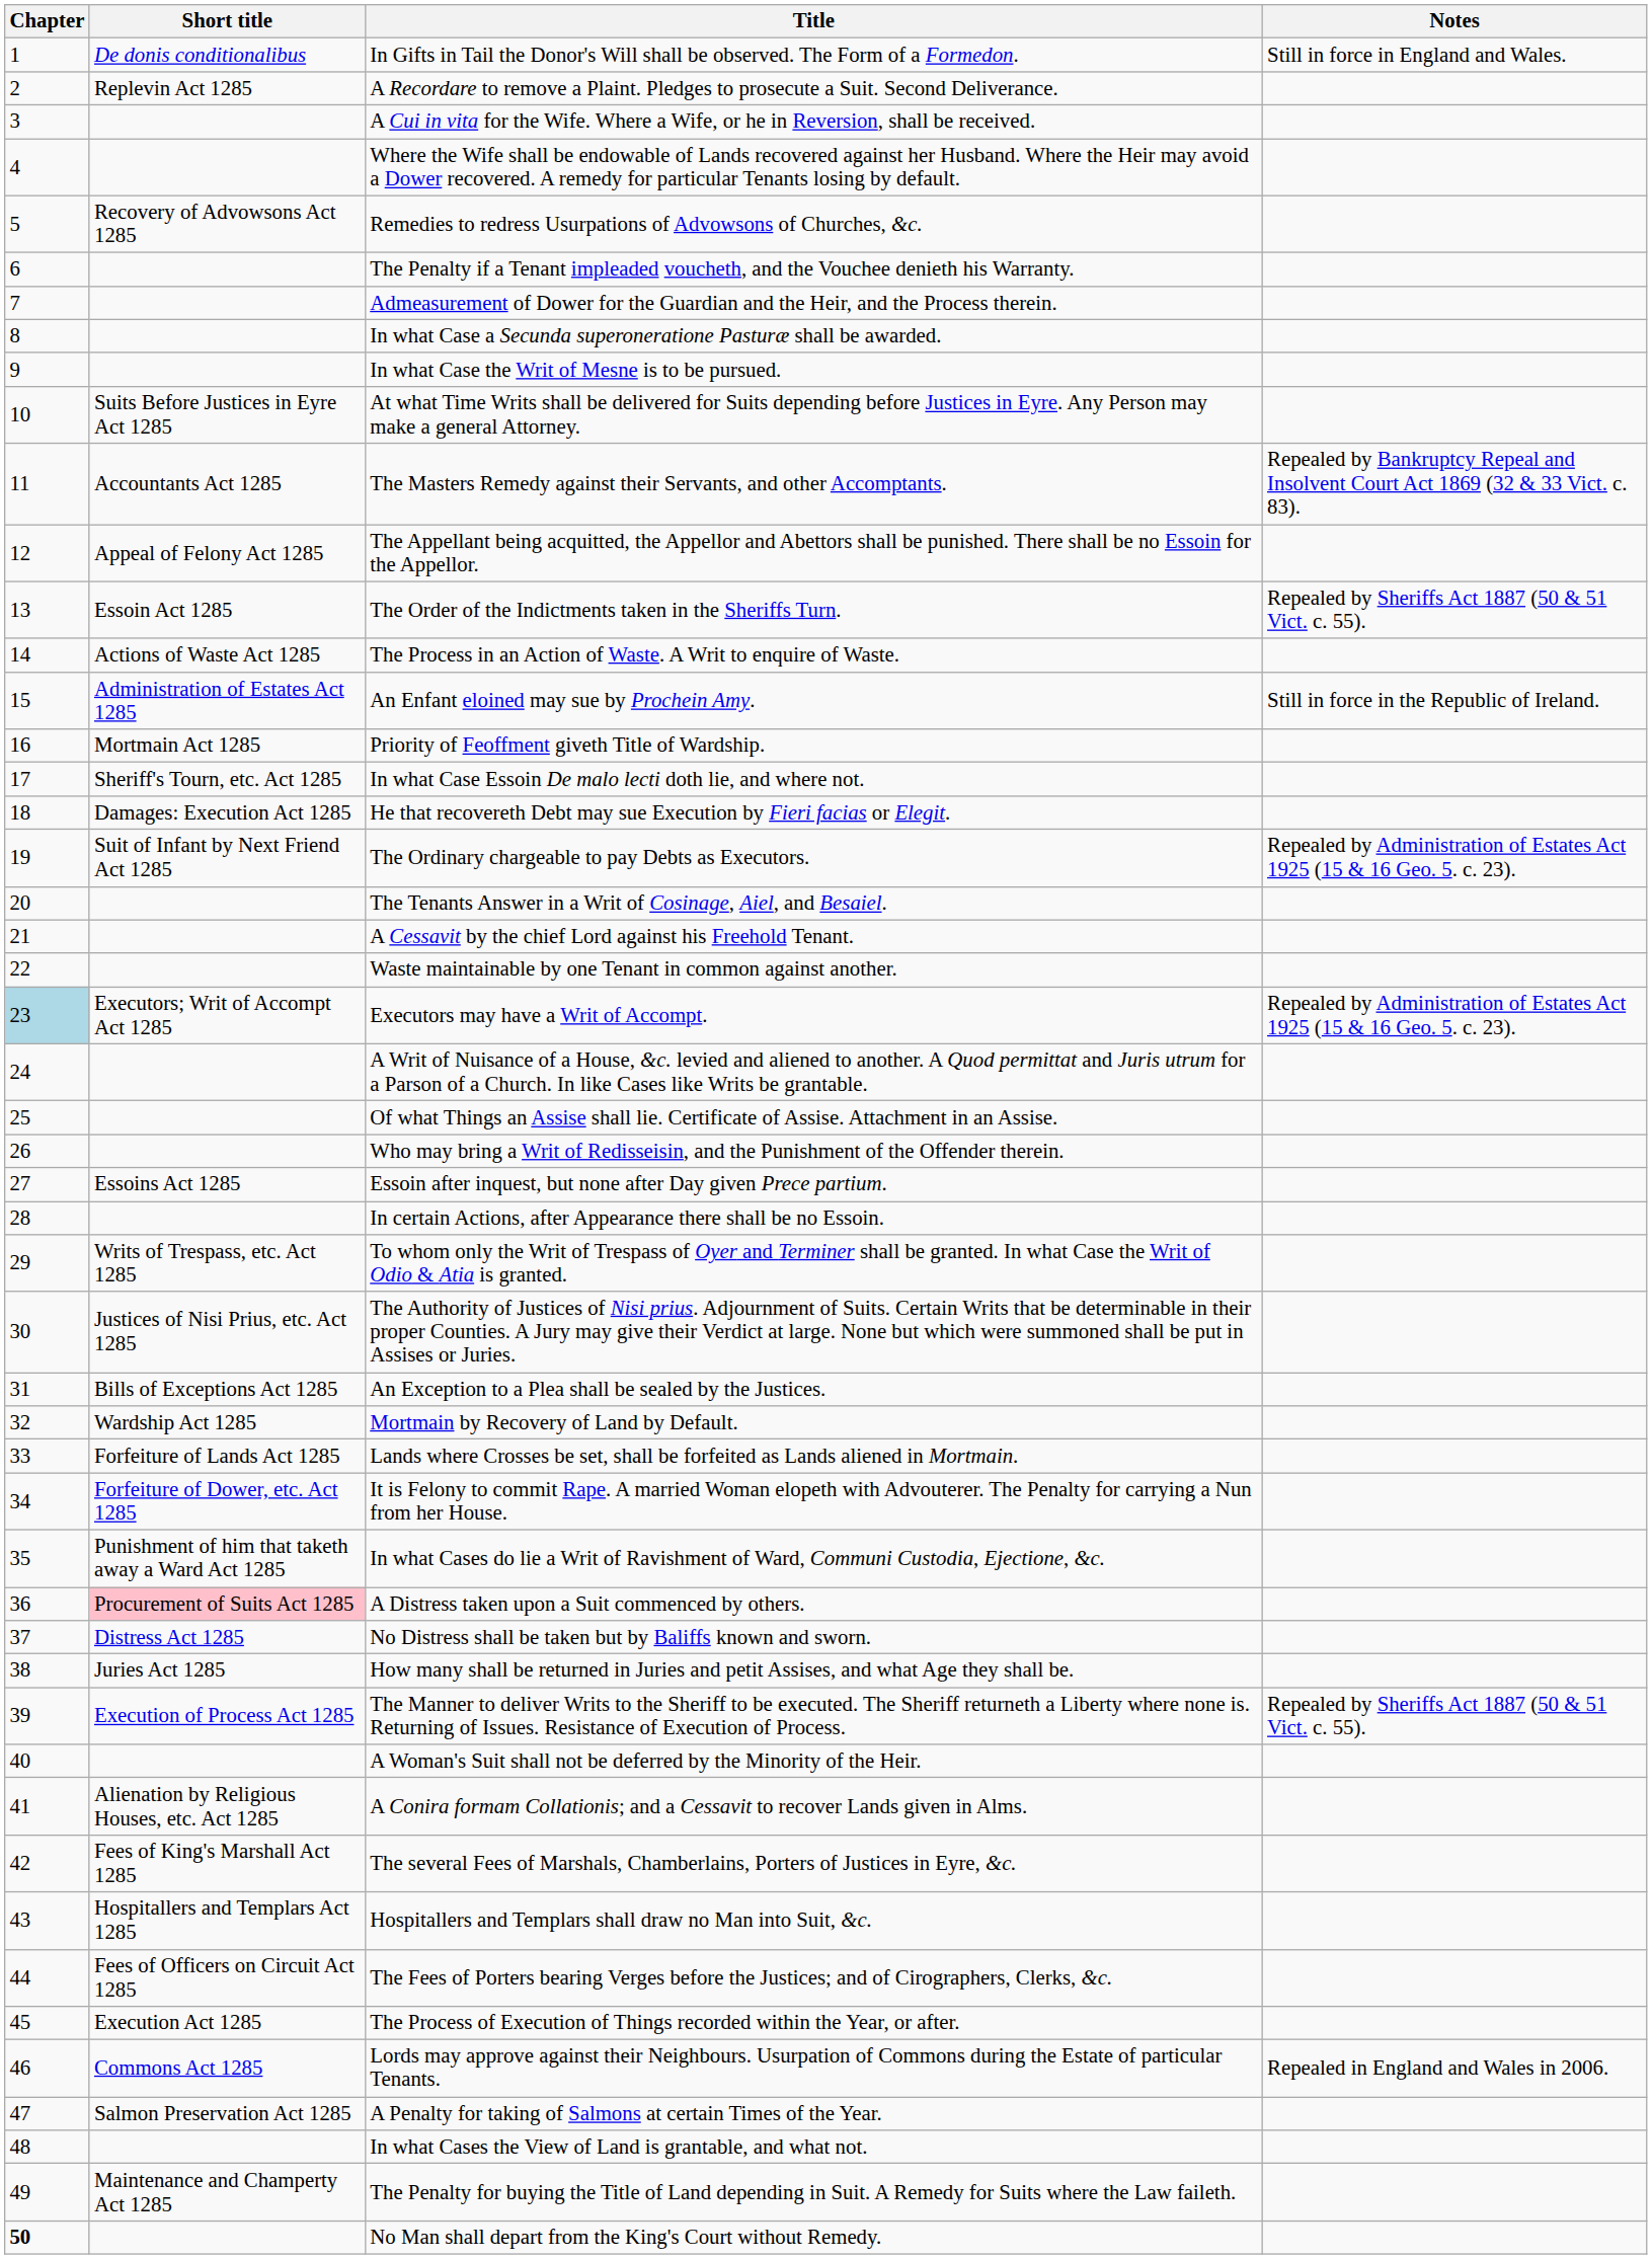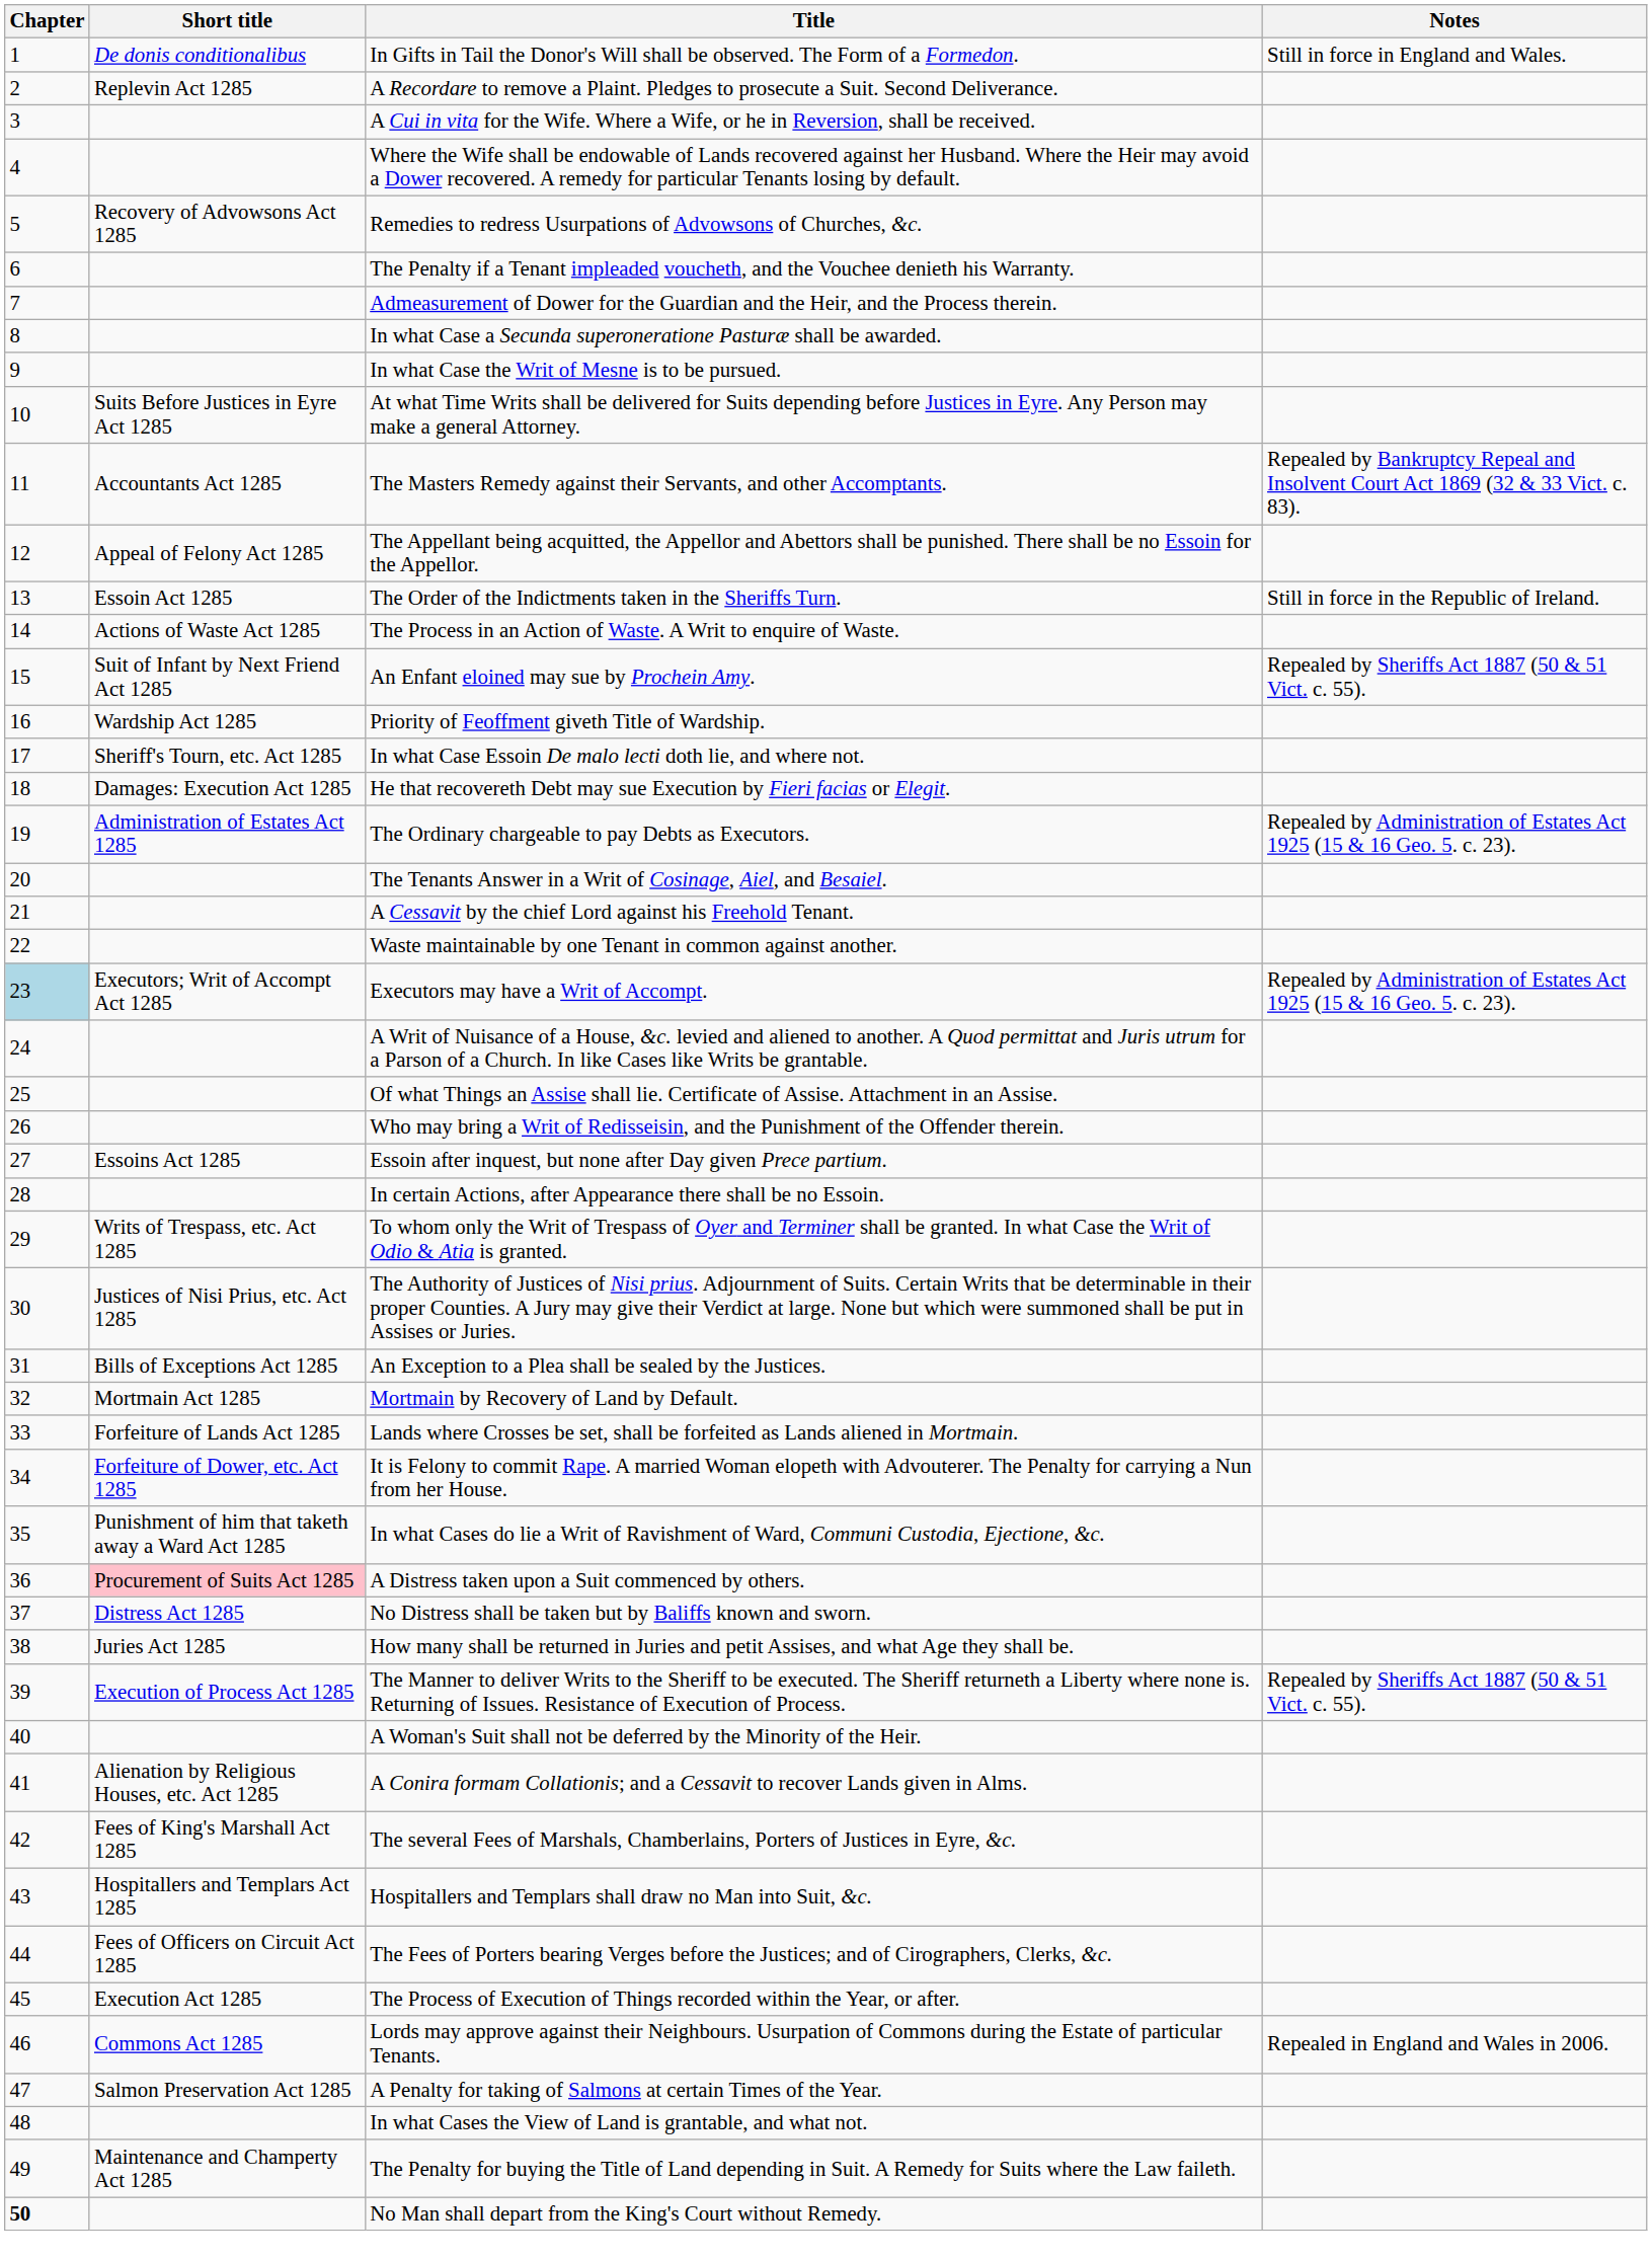The Order of the Indictments taken in the Sheriffs Turn. | Notes: Repealed by Sheriffs Act 1887 (50 & 51 Vict. c. 55). -> Still in force in the Republic of Ireland.
An Enfant eloined may sue by Prochein Amy. | Short title: Administration of Estates Act 1285 -> Suit of Infant by Next Friend Act 1285
An Enfant eloined may sue by Prochein Amy. | Notes: Still in force in the Republic of Ireland. -> Repealed by Sheriffs Act 1887 (50 & 51 Vict. c. 55).
Priority of Feoffment giveth Title of Wardship. | Short title: Mortmain Act 1285 -> Wardship Act 1285
The Ordinary chargeable to pay Debts as Executors. | Short title: Suit of Infant by Next Friend Act 1285 -> Administration of Estates Act 1285
Mortmain by Recovery of Land by Default. | Short title: Wardship Act 1285 -> Mortmain Act 1285
